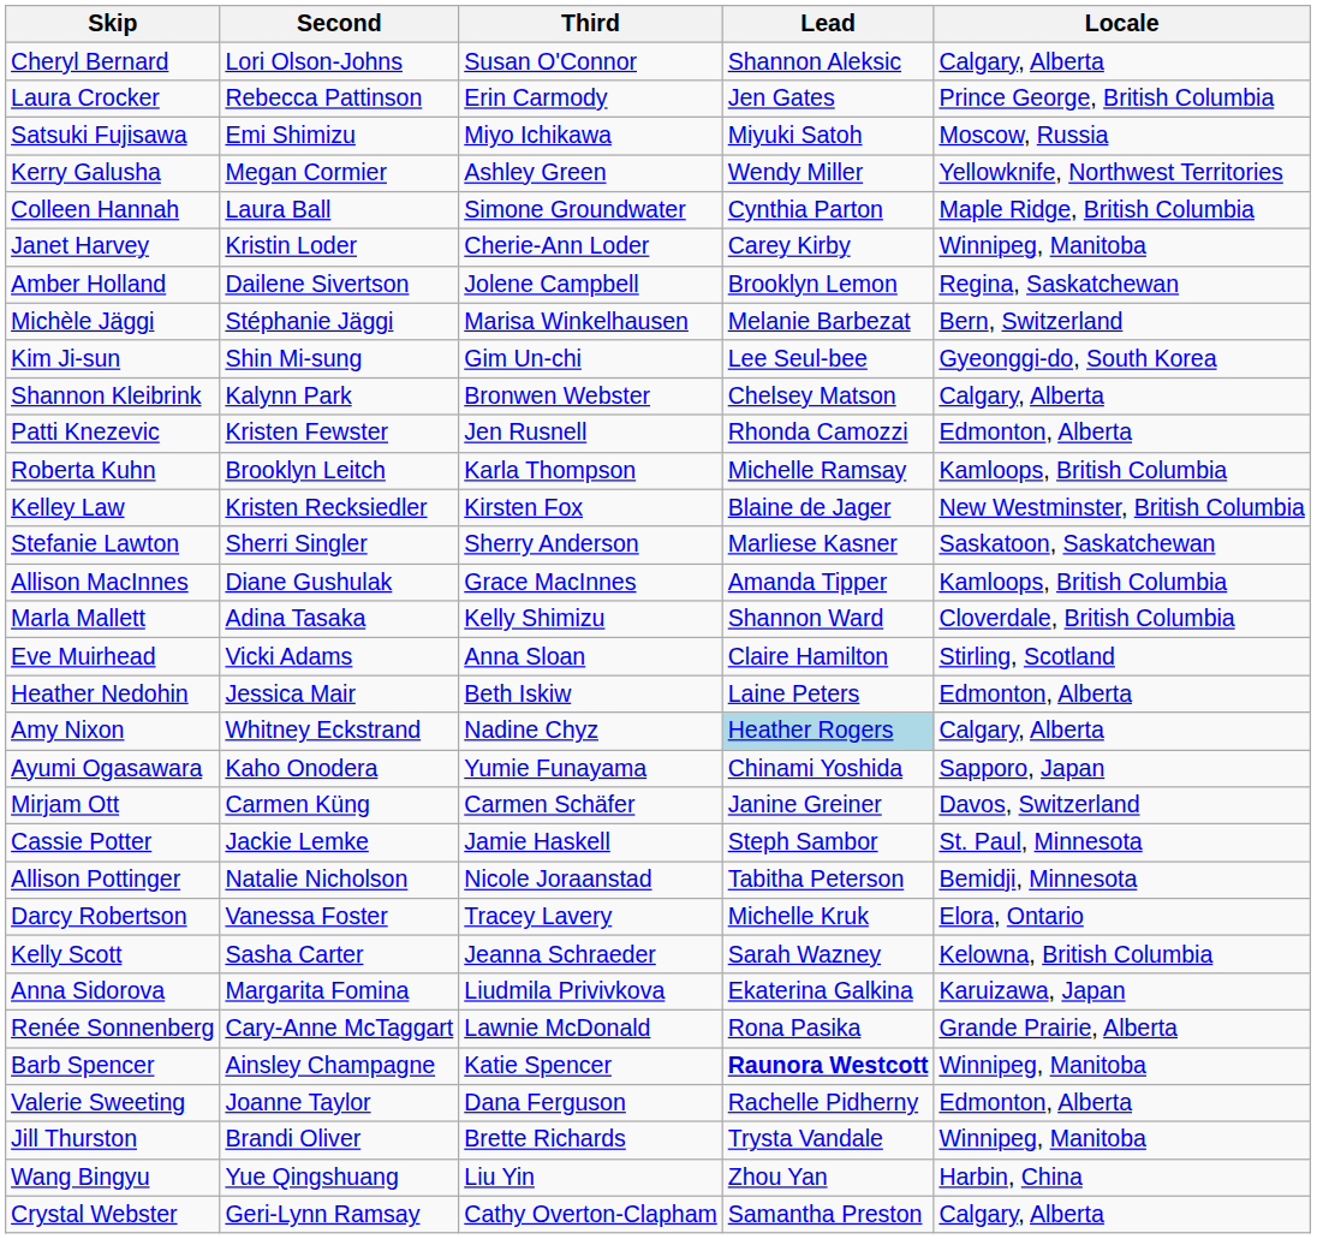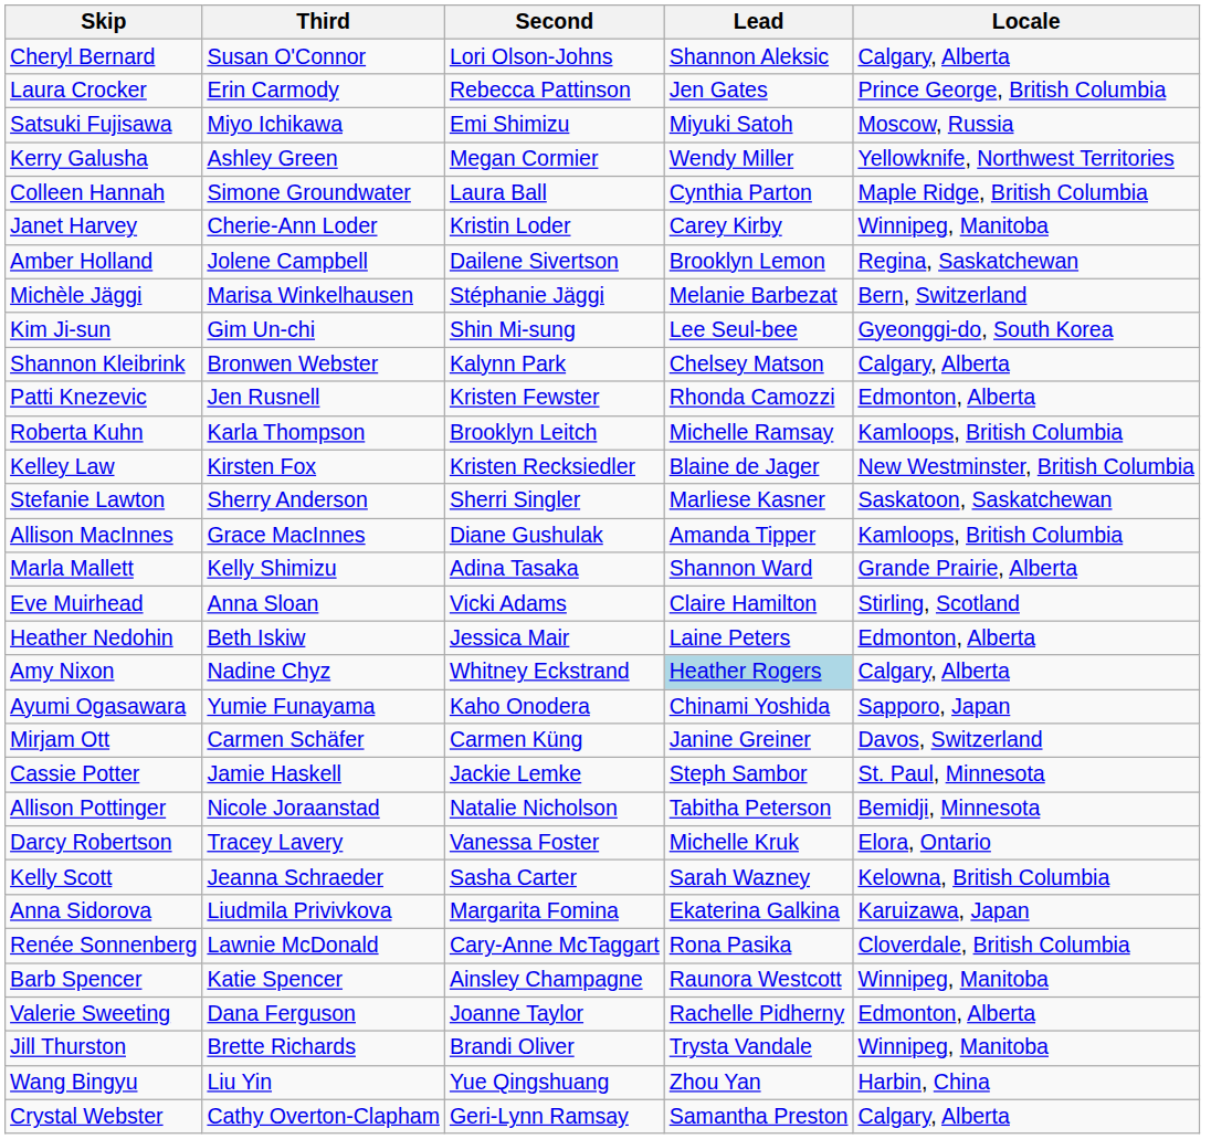columns swapped: Third <-> Second
Marla Mallett | Locale: Cloverdale, British Columbia -> Grande Prairie, Alberta
Renée Sonnenberg | Locale: Grande Prairie, Alberta -> Cloverdale, British Columbia
Barb Spencer | Lead: bold -> normal
